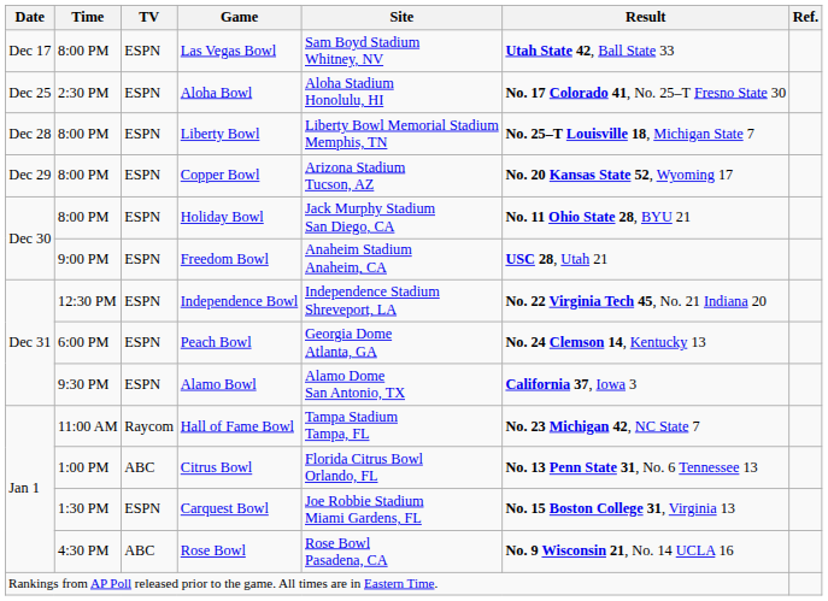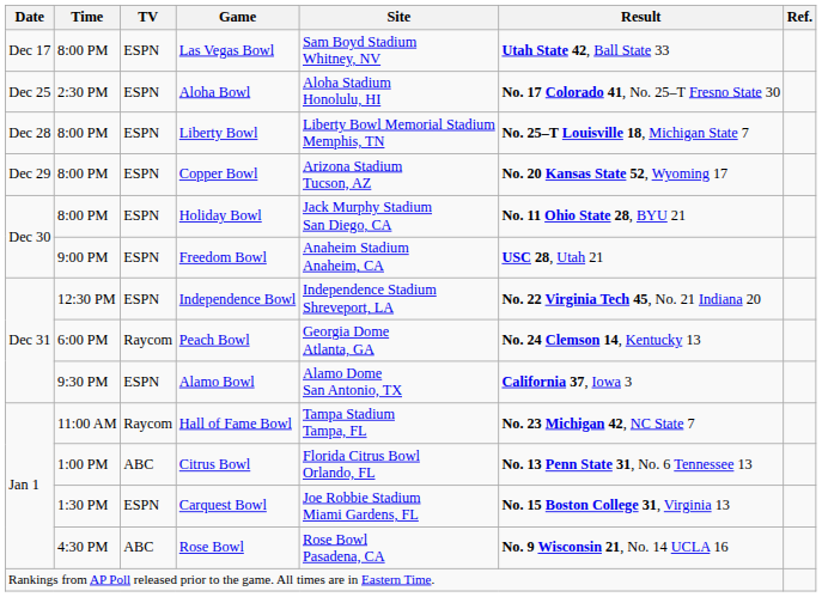Peach Bowl | TV: ESPN -> Raycom
